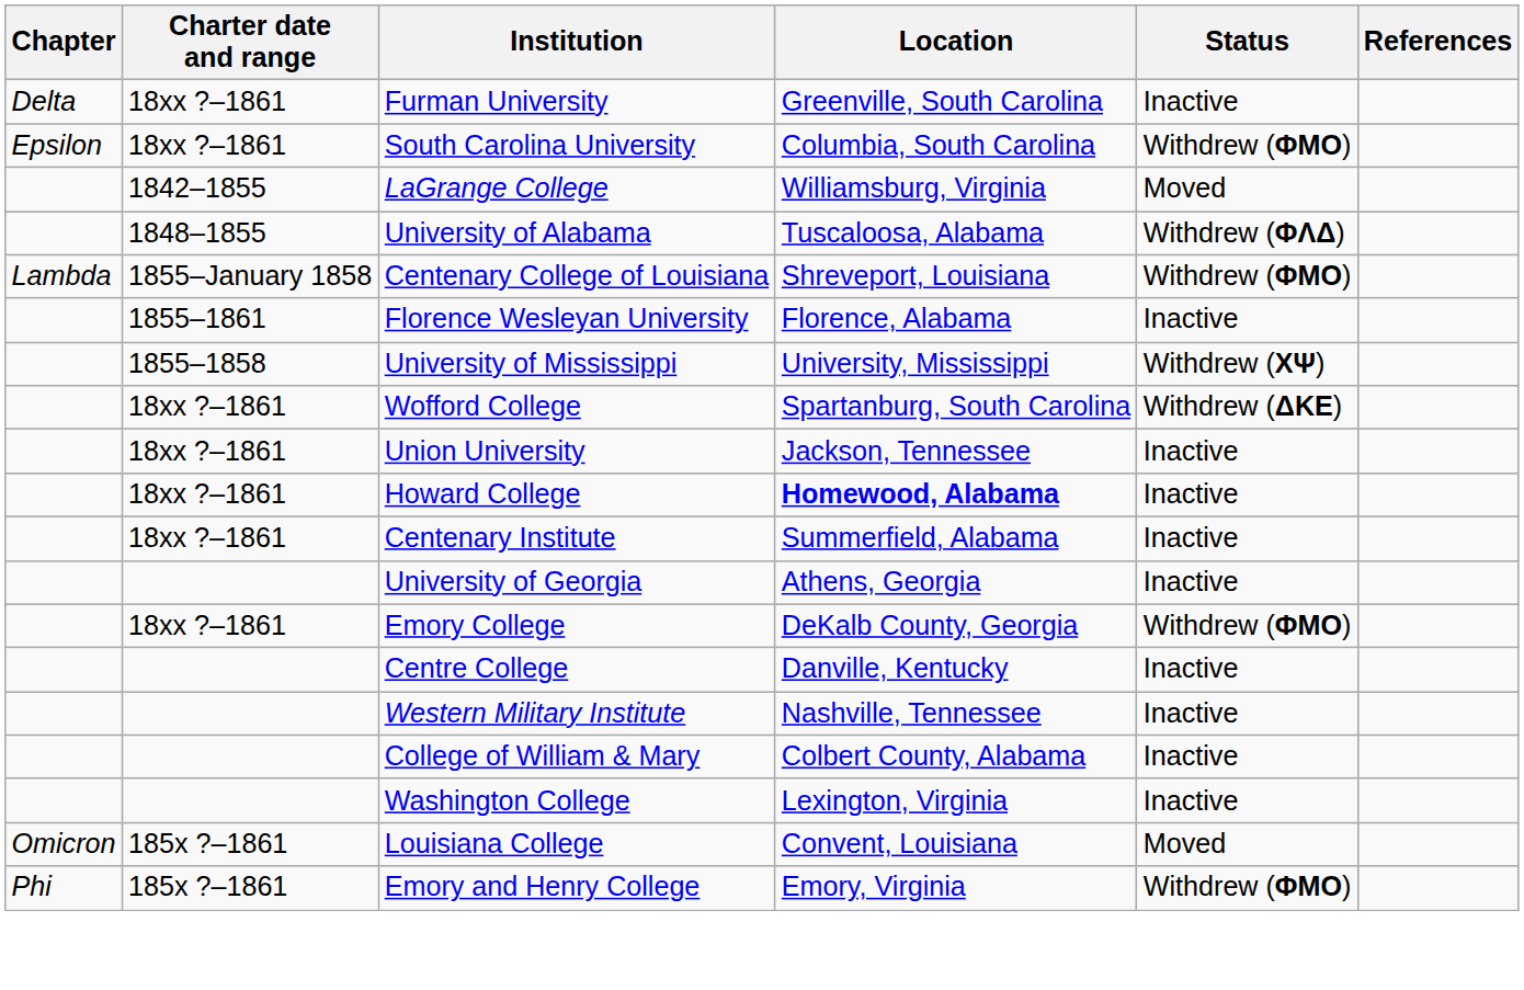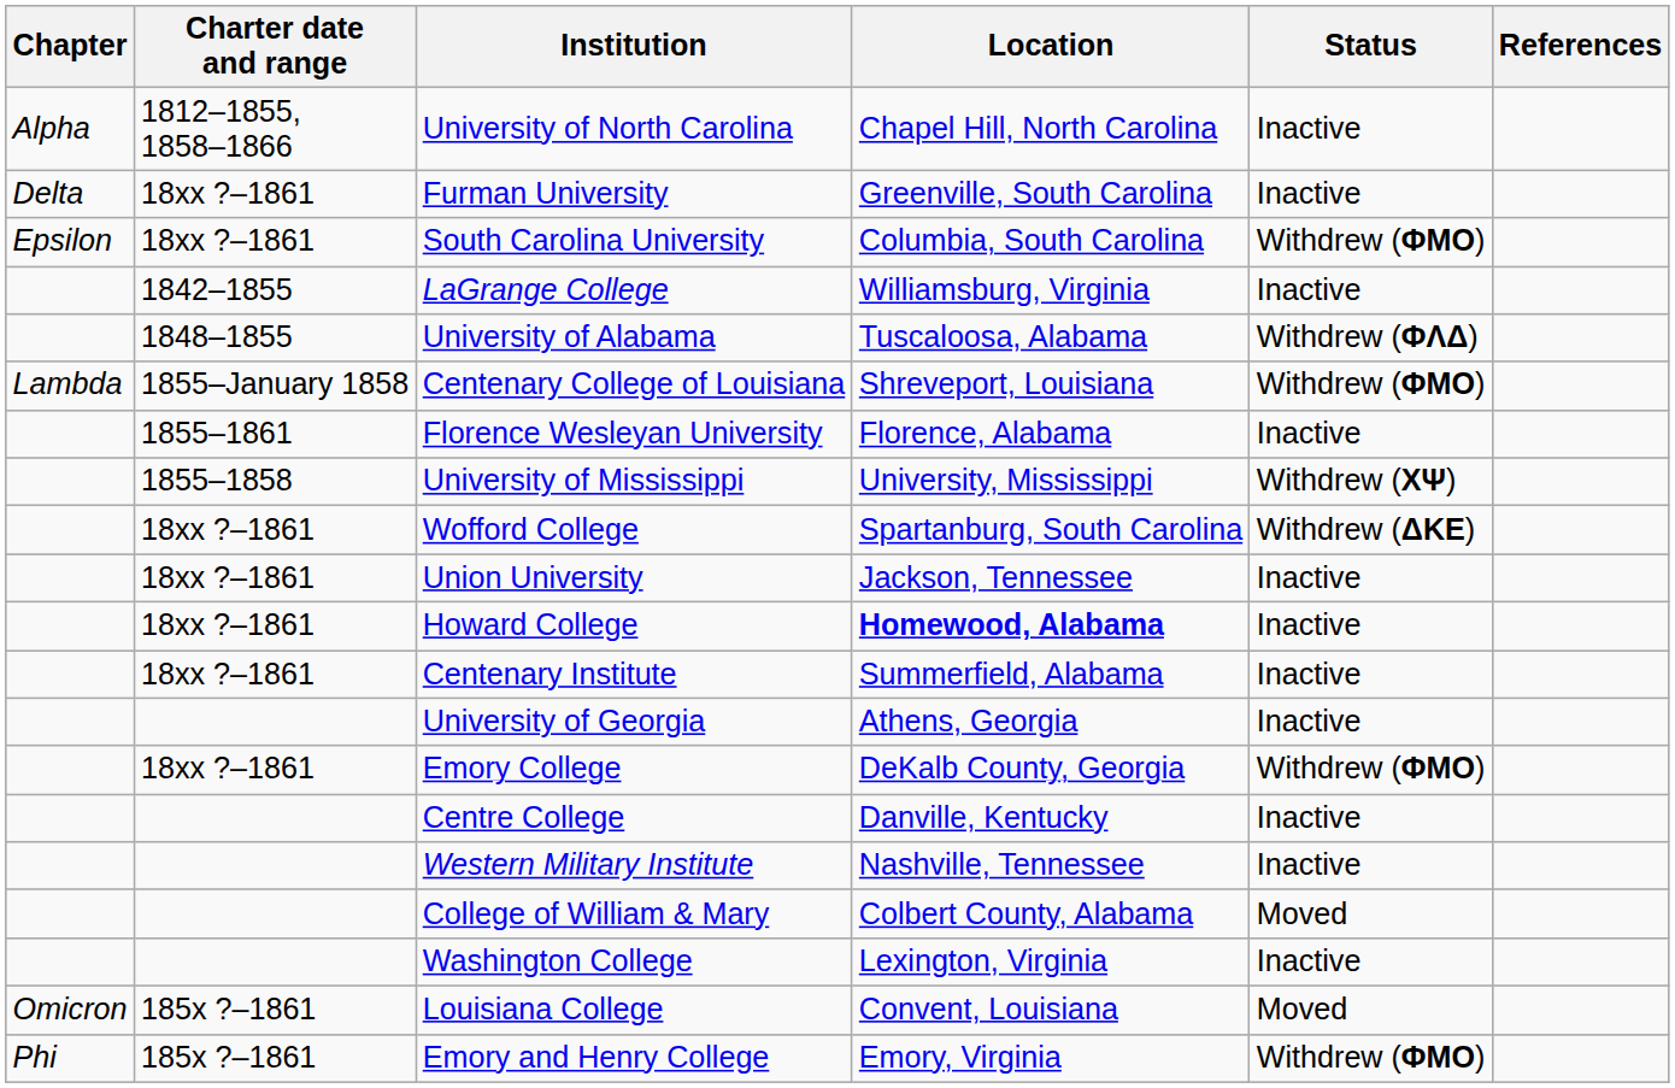+ row: Alpha | 1812–1855, 1858–1866 | University of North Carolina | Chapel Hill, North Carolina | Inactive
LaGrange College | Status: Moved -> Inactive
College of William & Mary | Status: Inactive -> Moved
